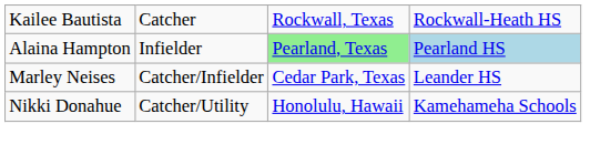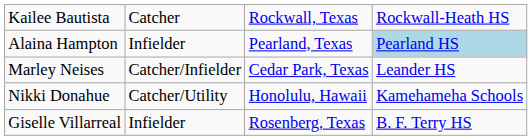Alaina Hampton | column 3: lightgreen background -> no background
+ row: Giselle Villarreal | Infielder | Rosenberg, Texas | B. F. Terry HS
